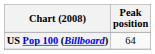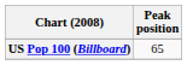US Pop 100 (Billboard) | Peak position: 64 -> 65
